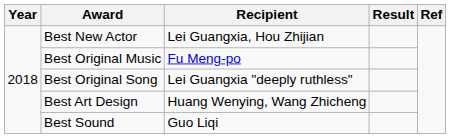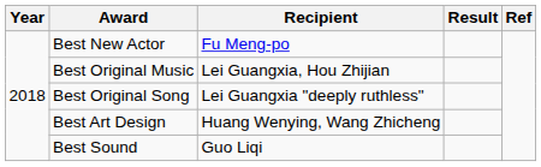Best New Actor | Recipient: Lei Guangxia, Hou Zhijian -> Fu Meng-po
Best Original Music | Recipient: Fu Meng-po -> Lei Guangxia, Hou Zhijian
